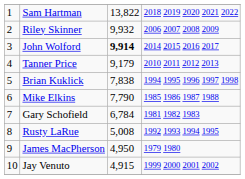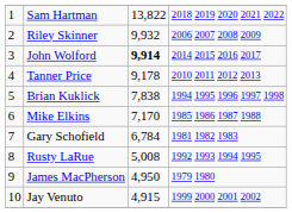Tanner Price | column 3: 9,179 -> 9,178
Mike Elkins | column 3: 7,790 -> 7,170
